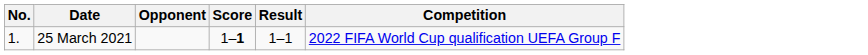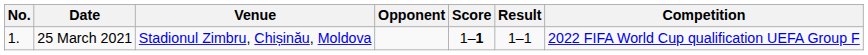+ column: Venue | Stadionul Zimbru, Chișinău, Moldova
